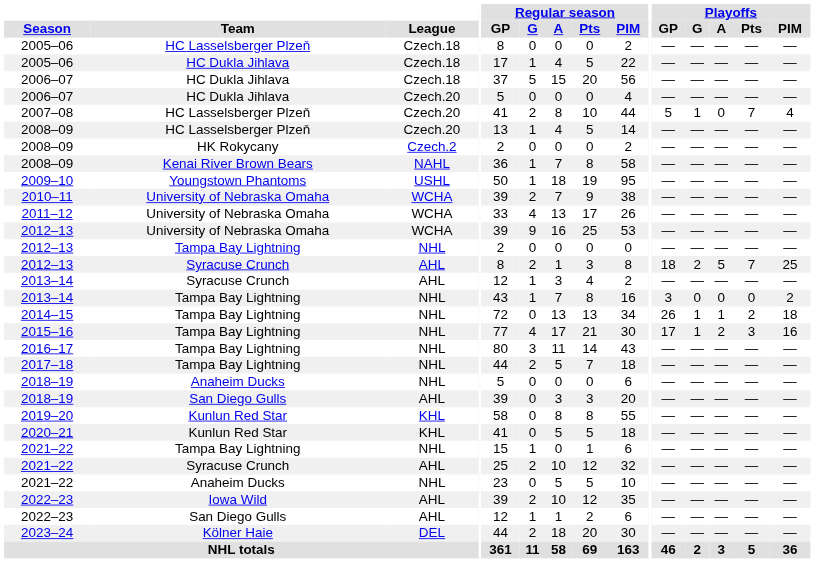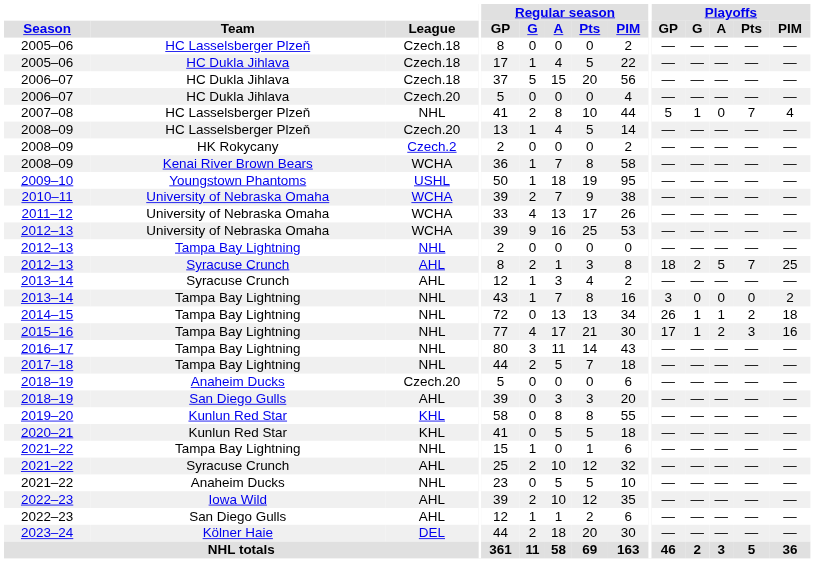2007–08 | League: Czech.20 -> NHL
2008–09 / Kenai River Brown Bears | League: NAHL -> WCHA
2018–19 / Anaheim Ducks | League: NHL -> Czech.20
